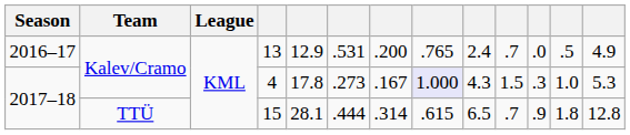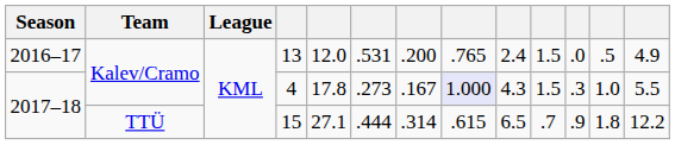13 | column 5: 12.9 -> 12.0
13 | column 10: .7 -> 1.5
4 | column 13: 5.3 -> 5.5
15 | column 5: 28.1 -> 27.1
15 | column 13: 12.8 -> 12.2
